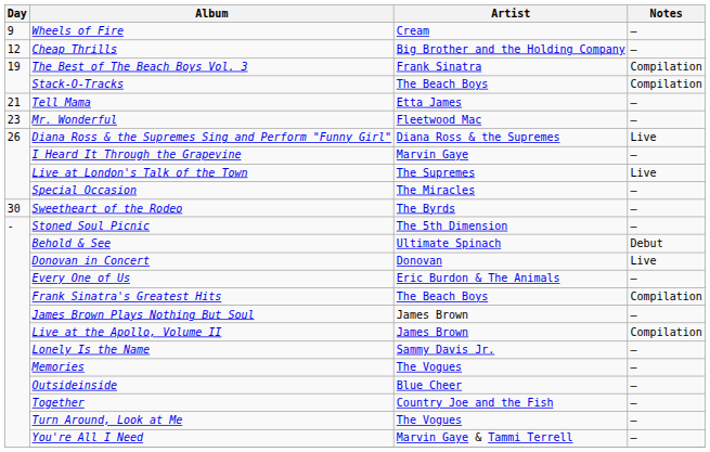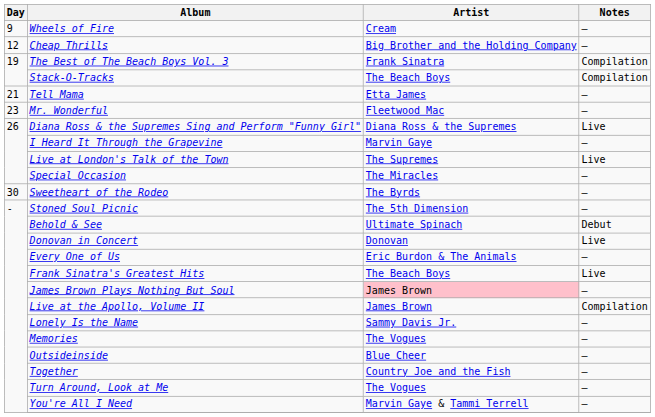Frank Sinatra's Greatest Hits | Notes: Compilation -> Live
James Brown Plays Nothing But Soul | Artist: no background -> pink background
